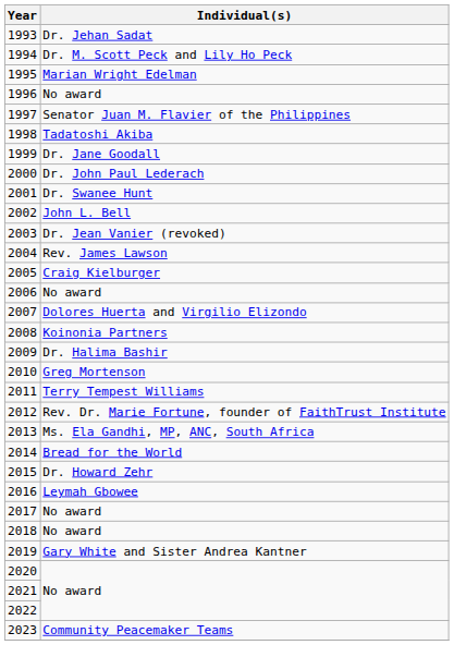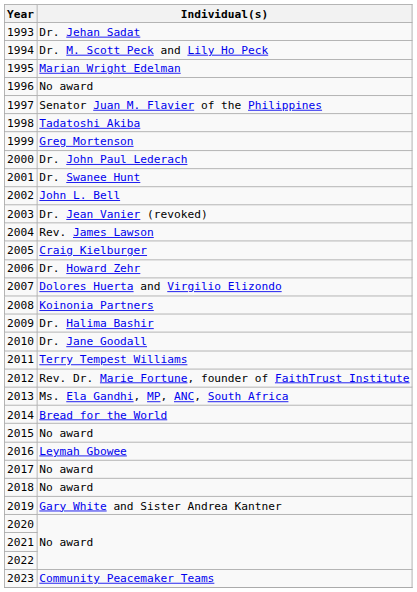1999 | Individual(s): Dr. Jane Goodall -> Greg Mortenson
2006 | Individual(s): No award -> Dr. Howard Zehr
2010 | Individual(s): Greg Mortenson -> Dr. Jane Goodall
2015 | Individual(s): Dr. Howard Zehr -> No award
